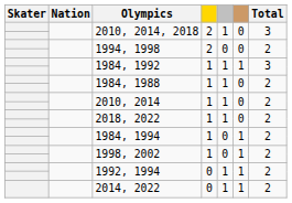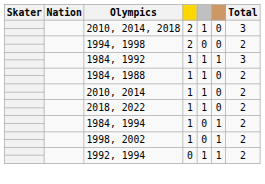- row: 2014, 2022 | 0 | 1 | 1 | 2
